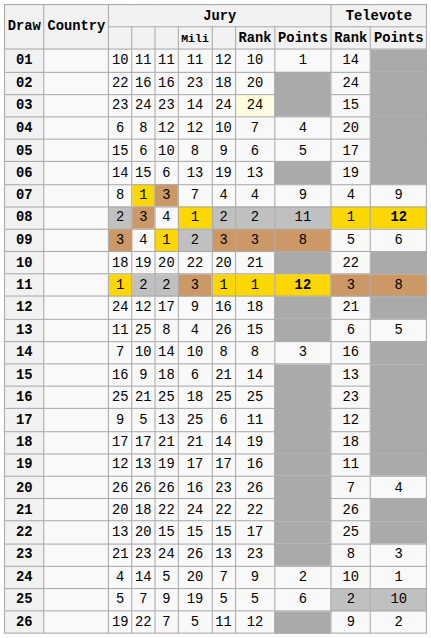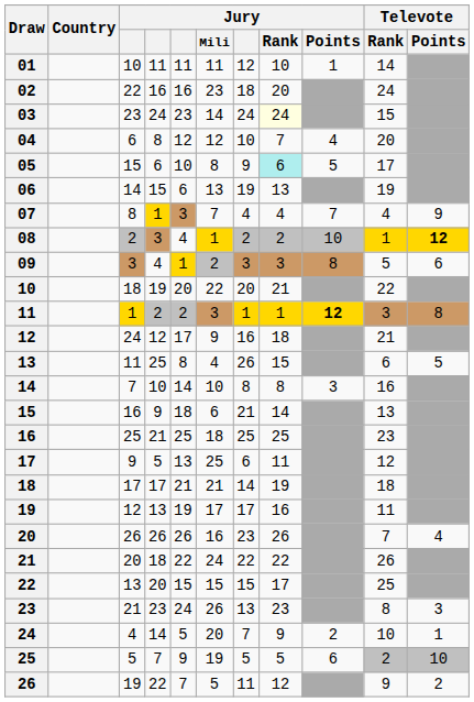05 | Jury / Rank: no background -> paleturquoise background
07 | Jury / Points: 9 -> 7
08 | Jury / Points: 11 -> 10
